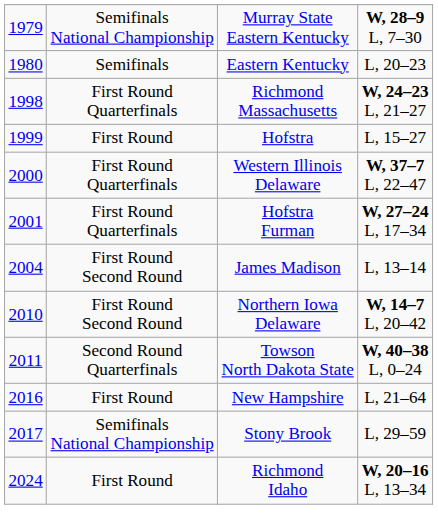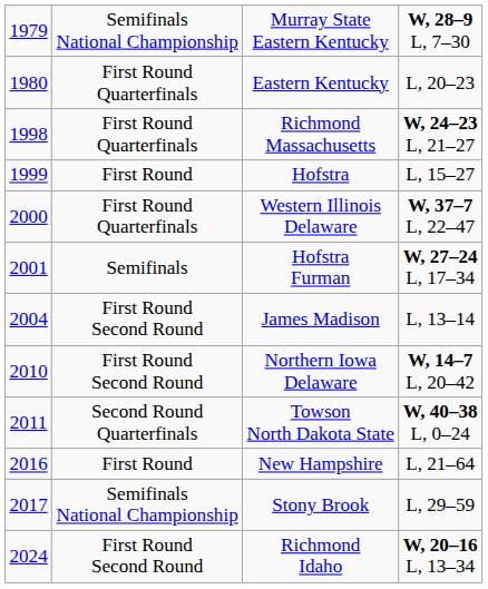Eastern Kentucky | column 2: Semifinals -> First Round Quarterfinals
Hofstra Furman | column 2: First Round Quarterfinals -> Semifinals
Richmond Idaho | column 2: First Round -> First Round Second Round
